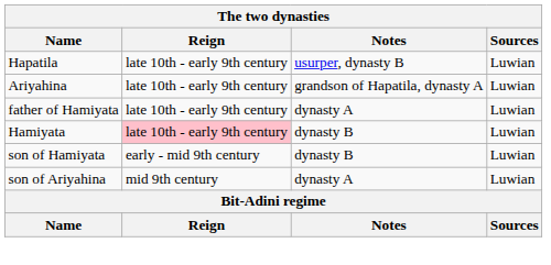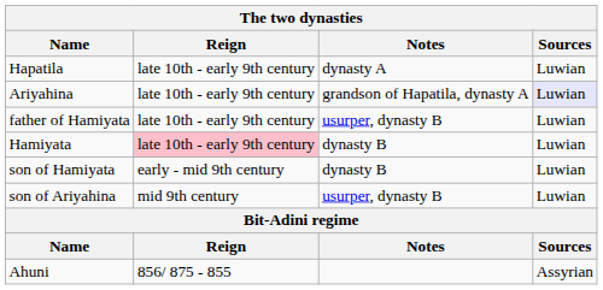Hapatila | Notes: usurper, dynasty B -> dynasty A
Ariyahina | Sources: no background -> lavender background
father of Hamiyata | Notes: dynasty A -> usurper, dynasty B
son of Ariyahina | Notes: dynasty A -> usurper, dynasty B
+ row: Ahuni | 856/ 875 - 855 | Assyrian
